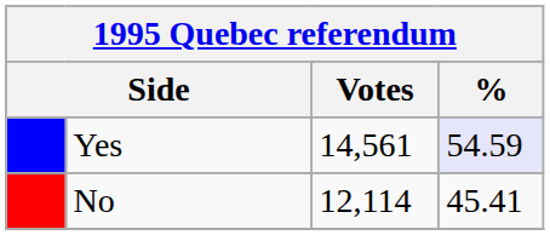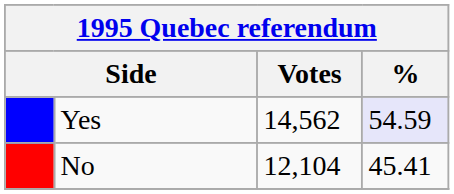Yes | Votes: 14,561 -> 14,562
No | Votes: 12,114 -> 12,104
